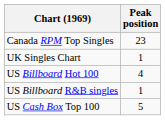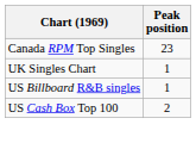- row: US Billboard Hot 100 | 4
US Cash Box Top 100 | Peak position: 5 -> 2
